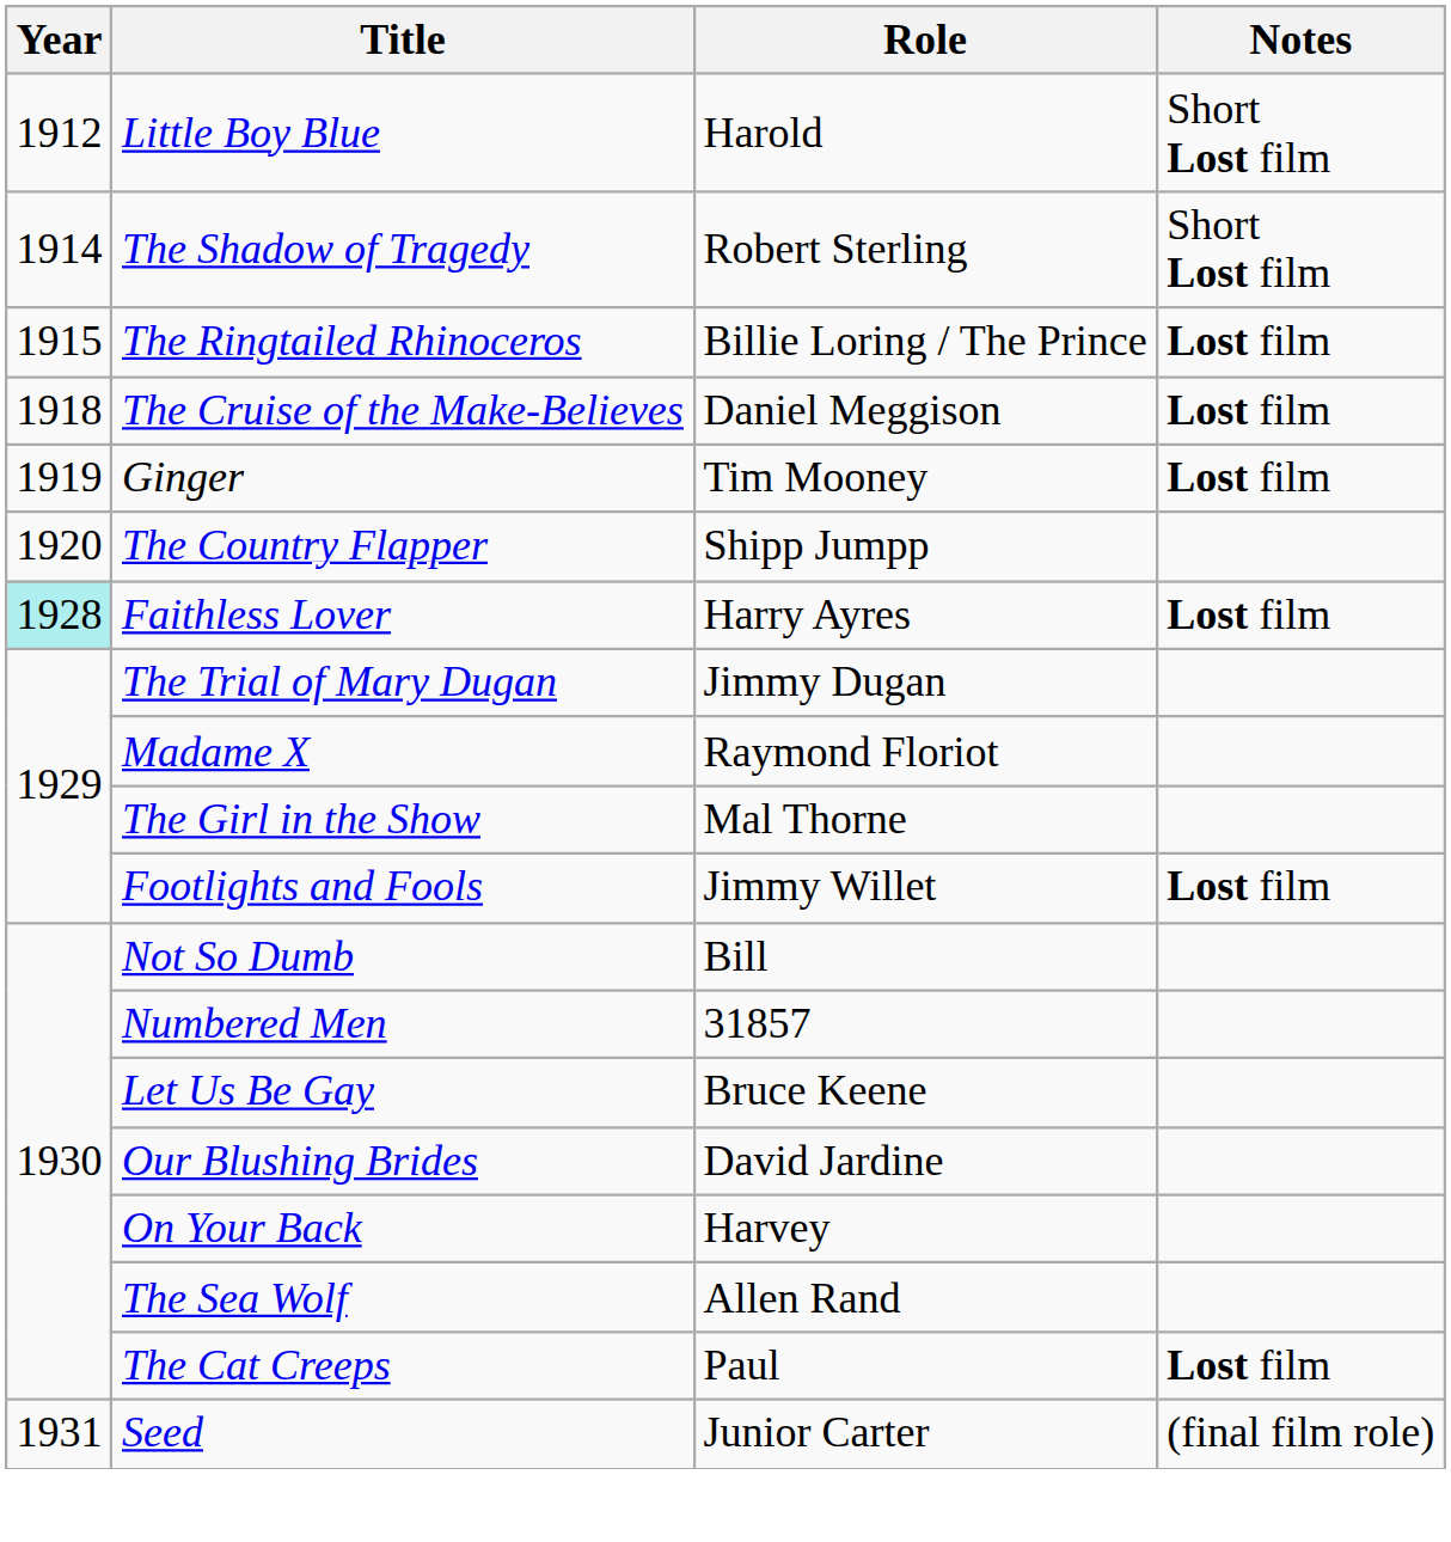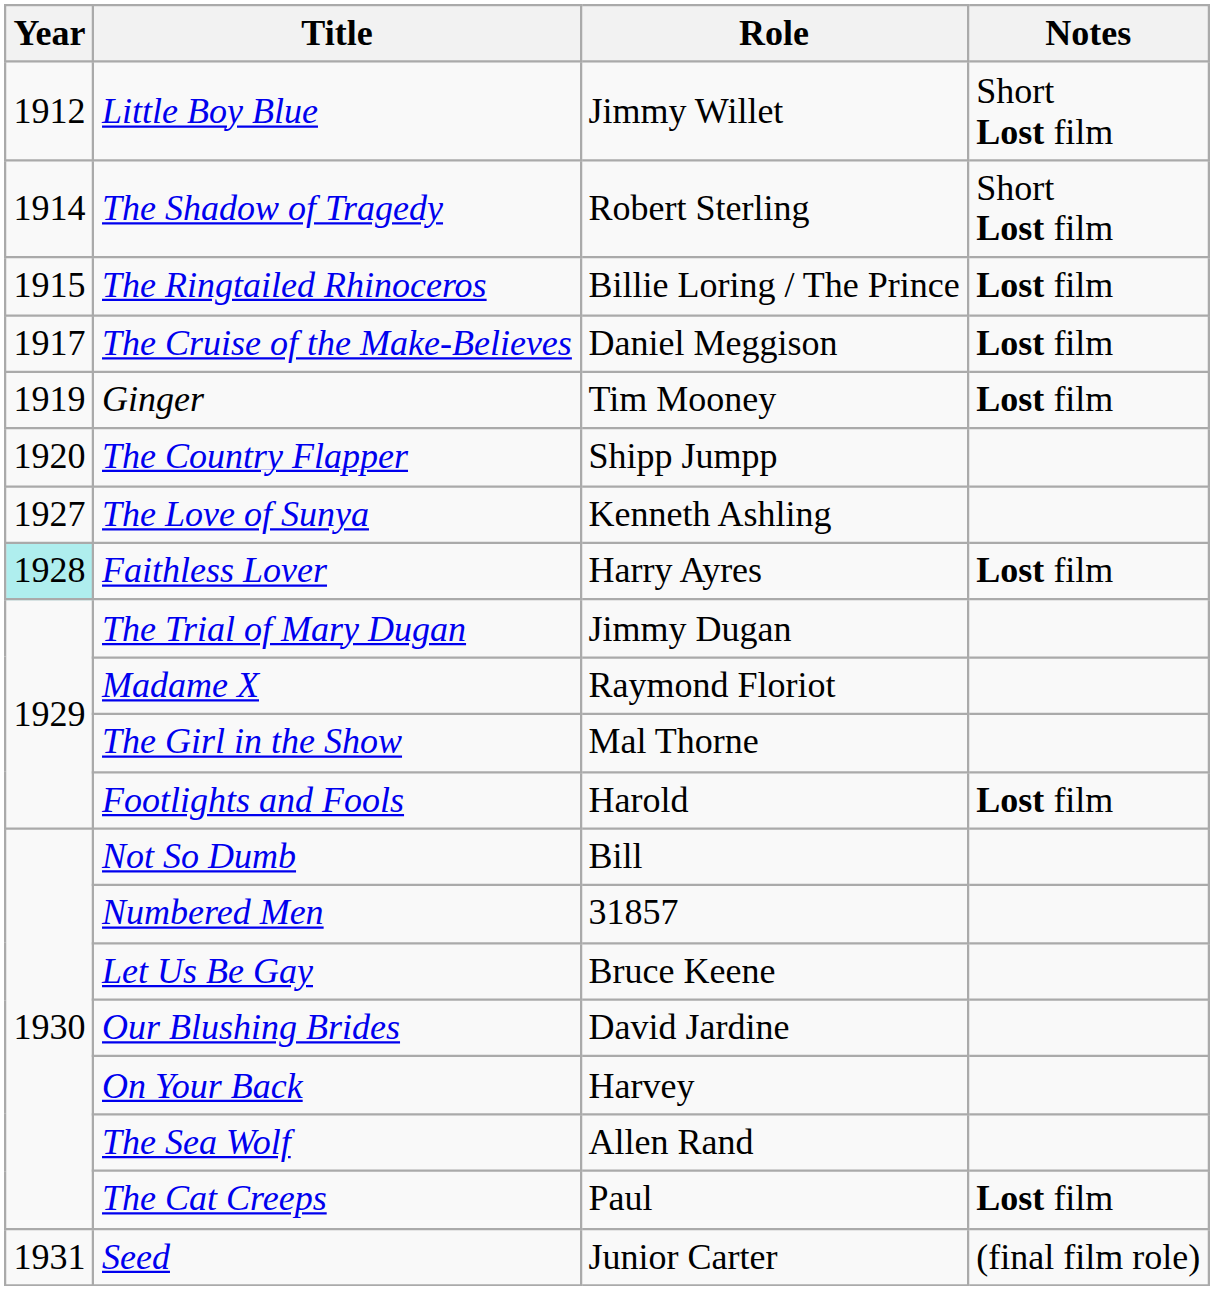Little Boy Blue | Role: Harold -> Jimmy Willet
The Cruise of the Make-Believes | Year: 1918 -> 1917
+ row: 1927 | The Love of Sunya | Kenneth Ashling
Footlights and Fools | Role: Jimmy Willet -> Harold
